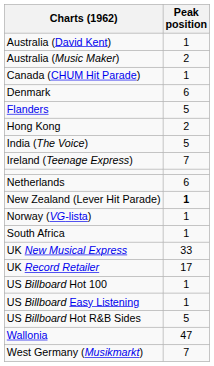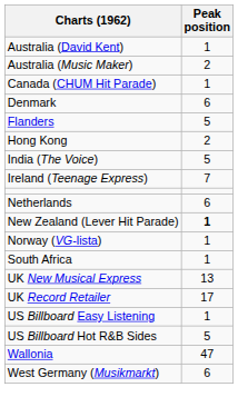UK New Musical Express | Peak position: 33 -> 13
- row: US Billboard Hot 100 | 1
West Germany (Musikmarkt) | Peak position: 7 -> 6
